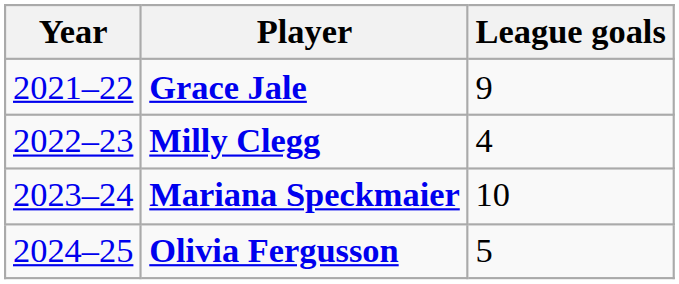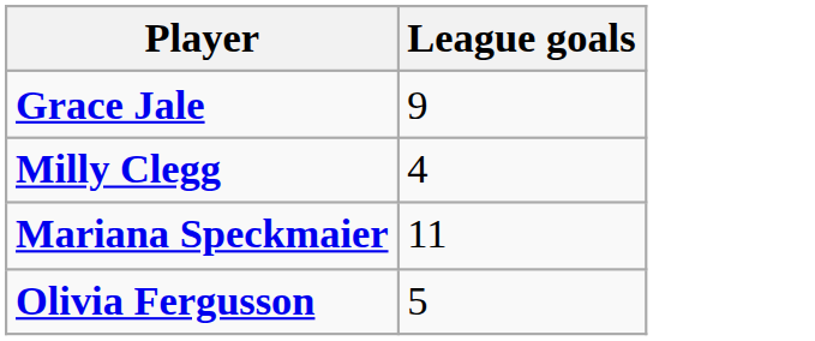- column: Year | 2021–22 | 2022–23 | 2023–24 | 2024–25
Mariana Speckmaier | League goals: 10 -> 11
